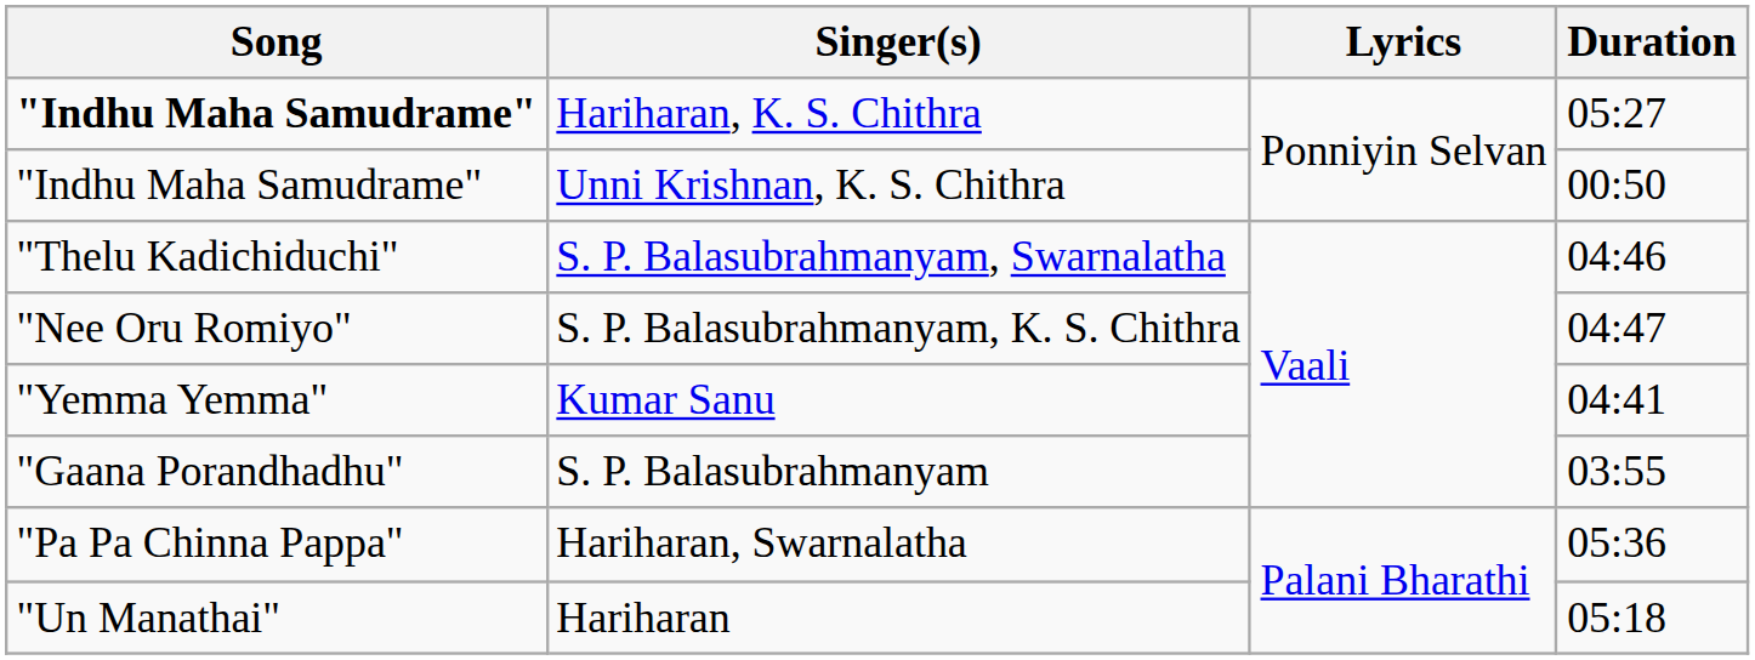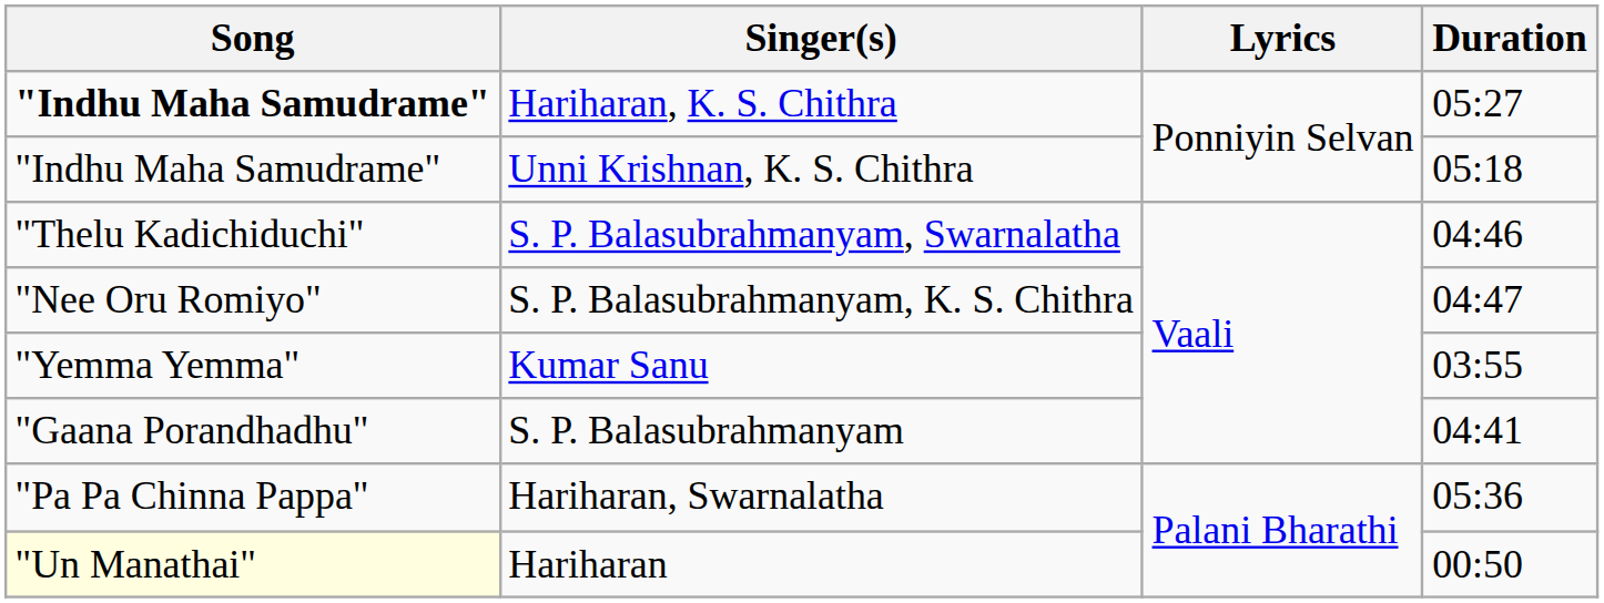Unni Krishnan, K. S. Chithra | Duration: 00:50 -> 05:18
Kumar Sanu | Duration: 04:41 -> 03:55
S. P. Balasubrahmanyam | Duration: 03:55 -> 04:41
Hariharan | Song: no background -> lightyellow background
Hariharan | Duration: 05:18 -> 00:50
